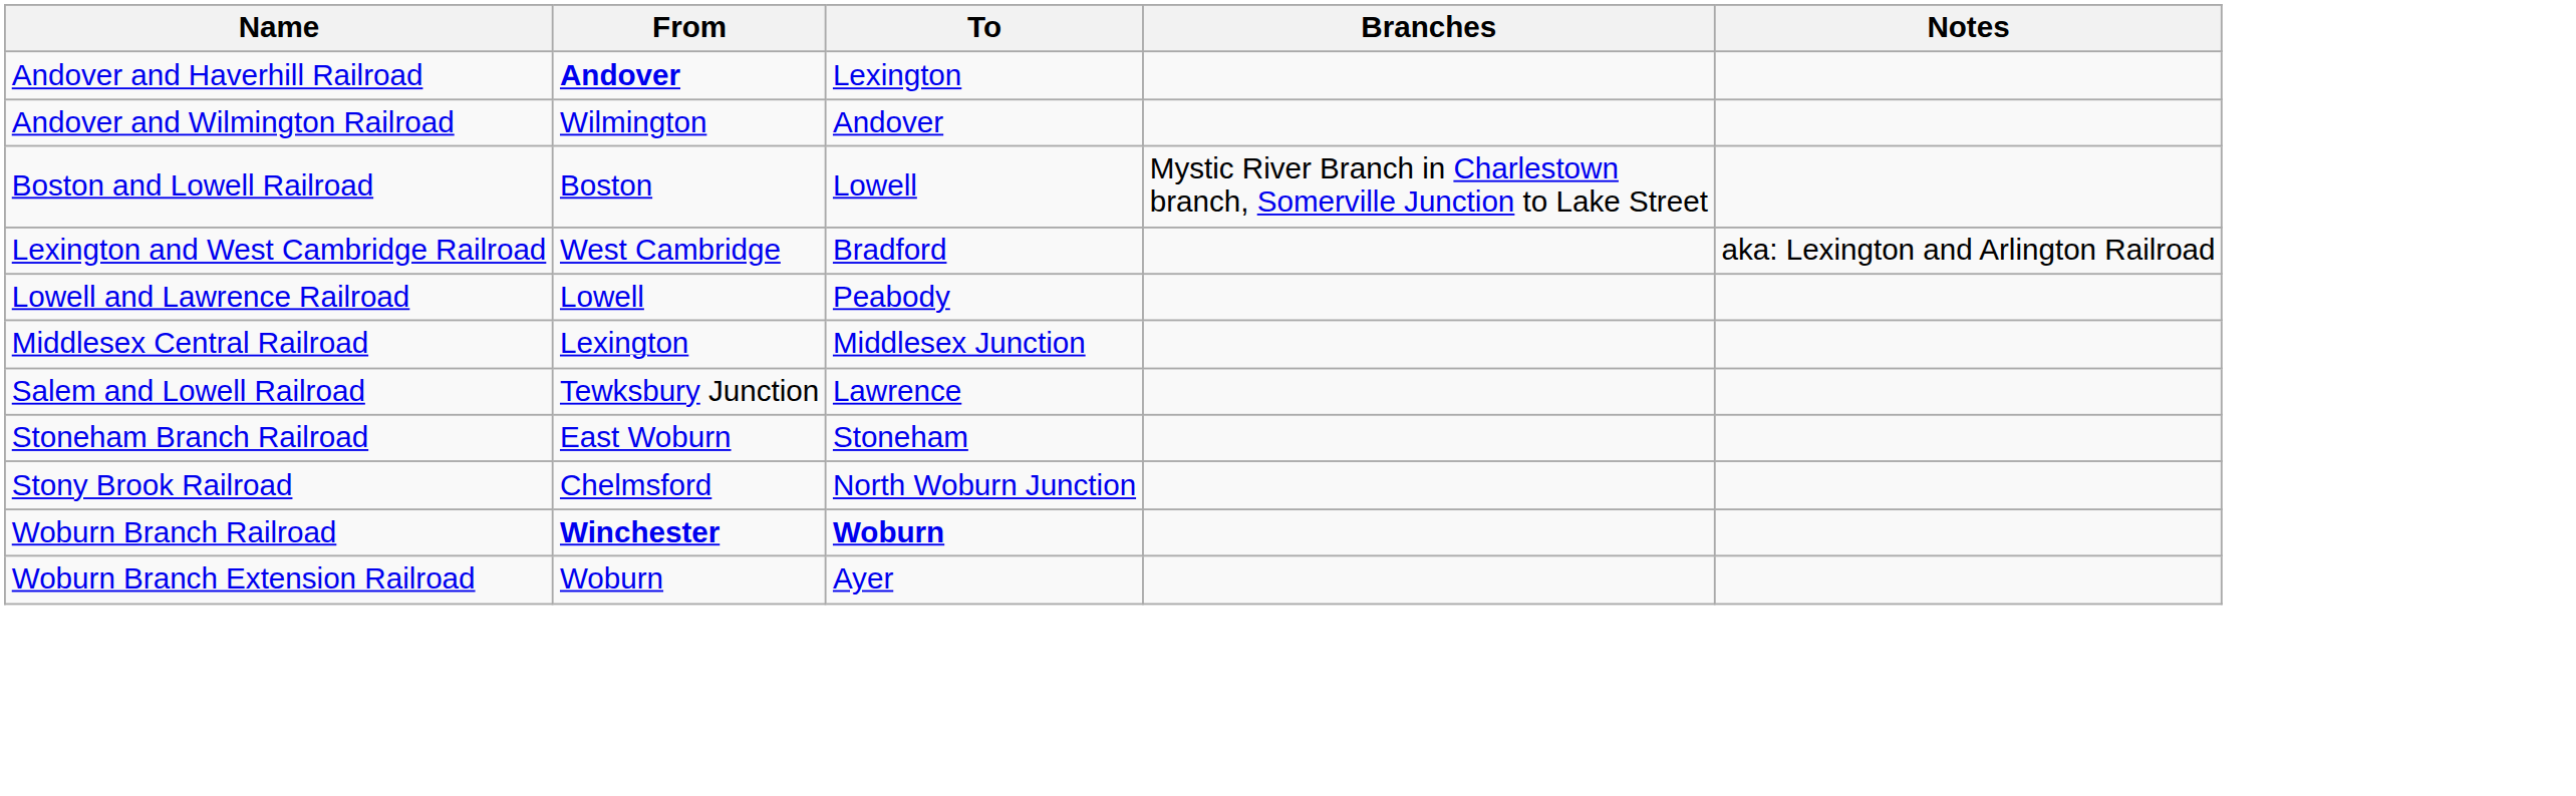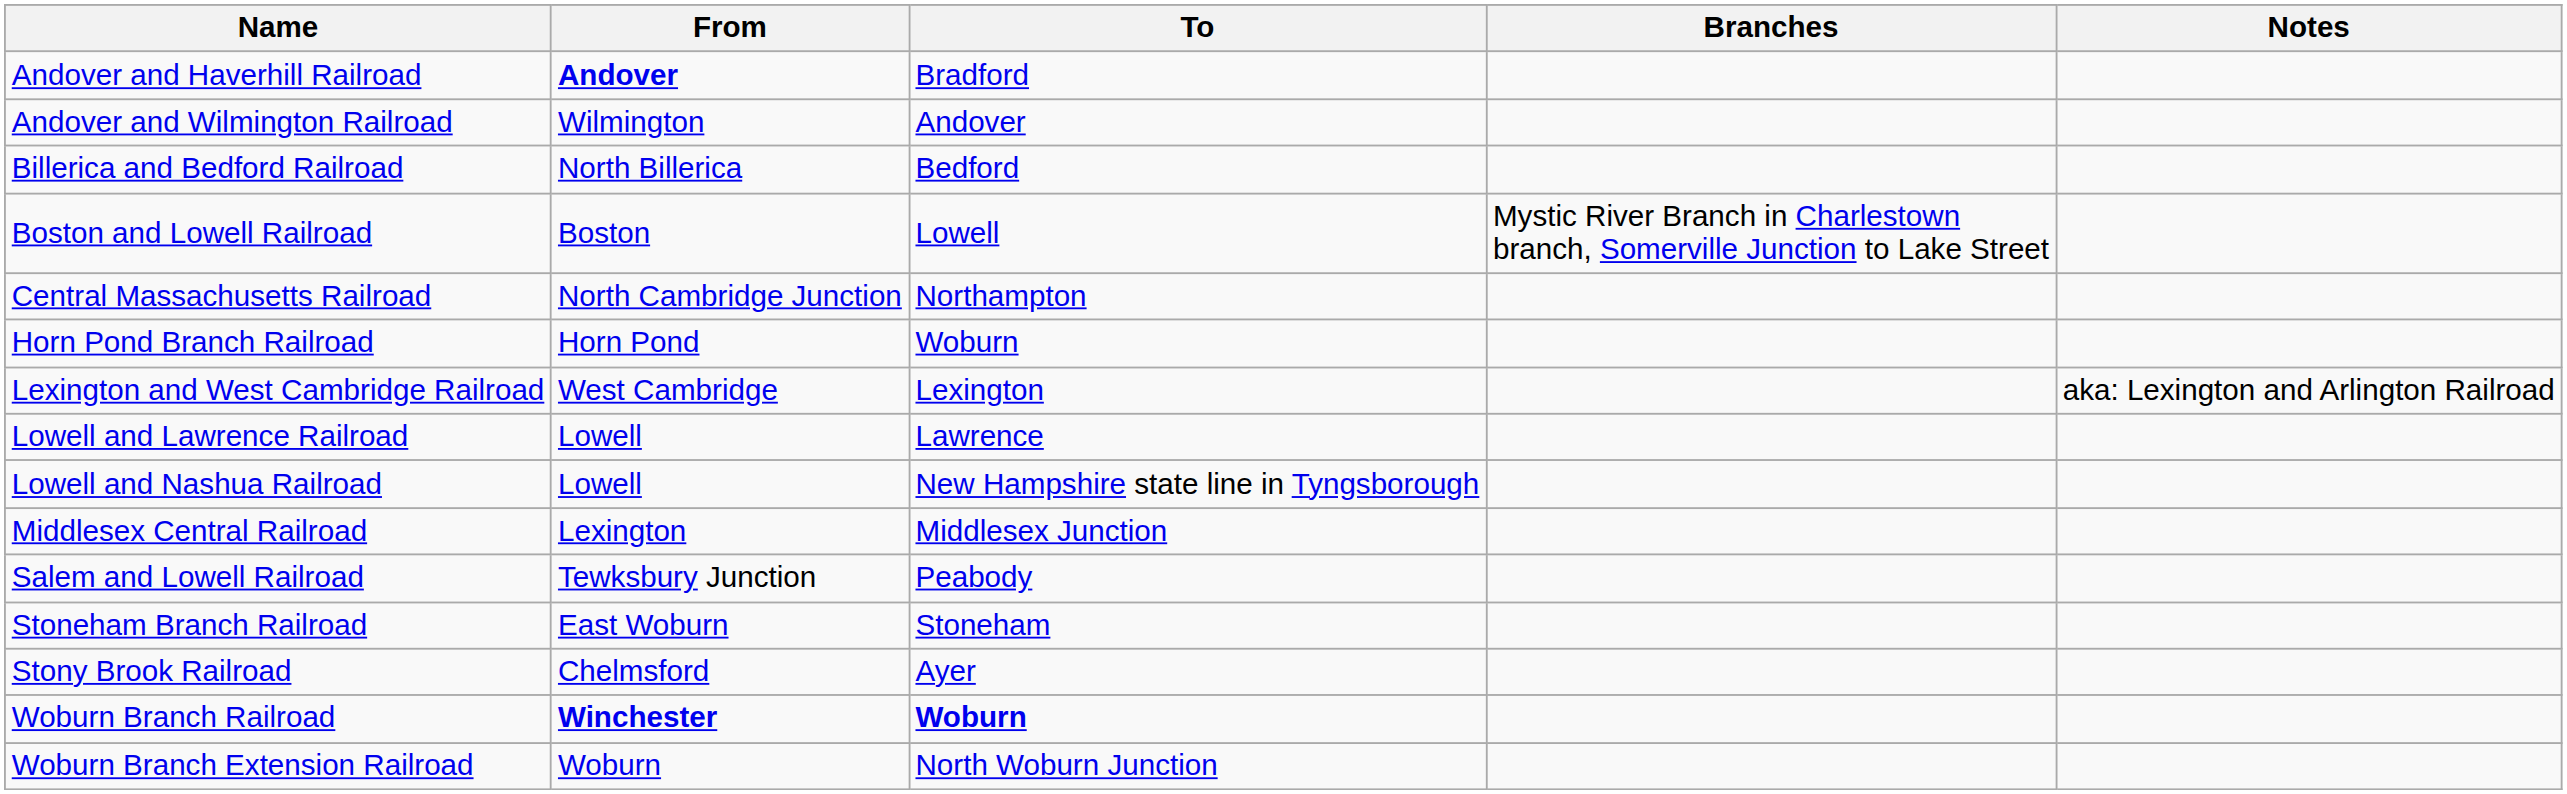Andover and Haverhill Railroad | To: Lexington -> Bradford
+ row: Billerica and Bedford Railroad | North Billerica | Bedford
+ row: Central Massachusetts Railroad | North Cambridge Junction | Northampton
+ row: Horn Pond Branch Railroad | Horn Pond | Woburn
Lexington and West Cambridge Railroad | To: Bradford -> Lexington
Lowell and Lawrence Railroad | To: Peabody -> Lawrence
+ row: Lowell and Nashua Railroad | Lowell | New Hampshire state line in Tyngsborough
Salem and Lowell Railroad | To: Lawrence -> Peabody
Stony Brook Railroad | To: North Woburn Junction -> Ayer
Woburn Branch Extension Railroad | To: Ayer -> North Woburn Junction
